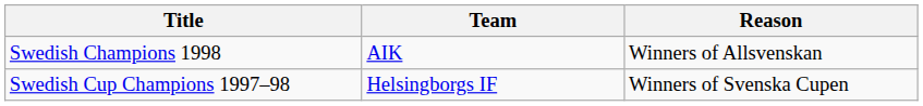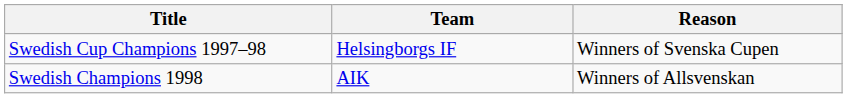rows swapped: Swedish Champions 1998 <-> Swedish Cup Champions 1997–98
